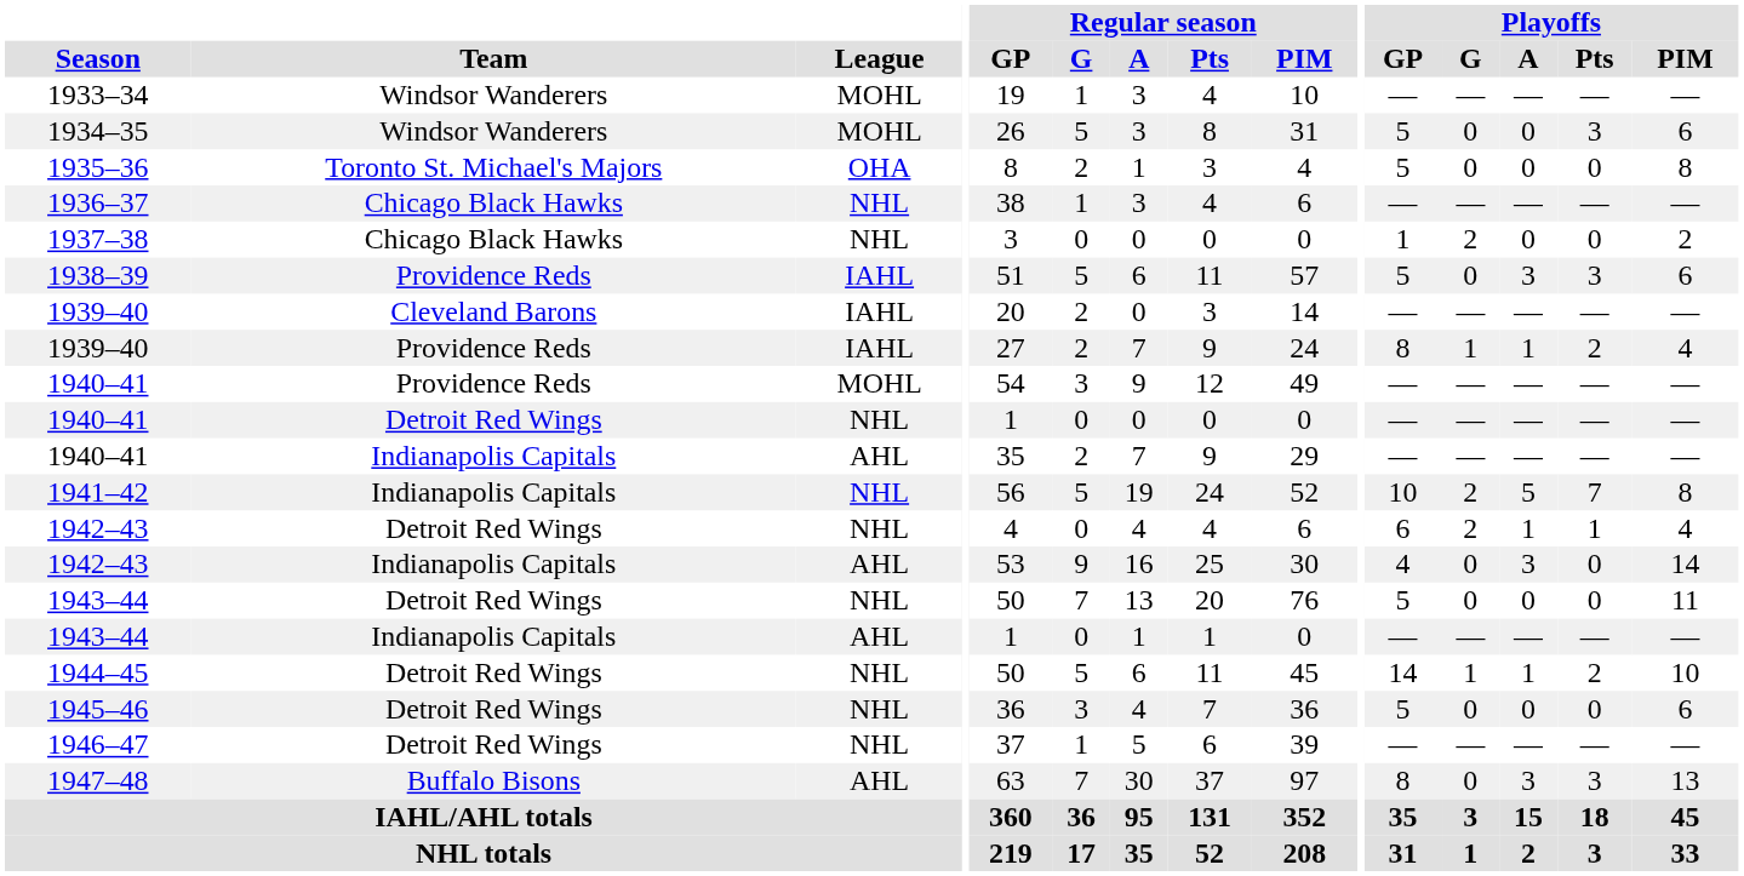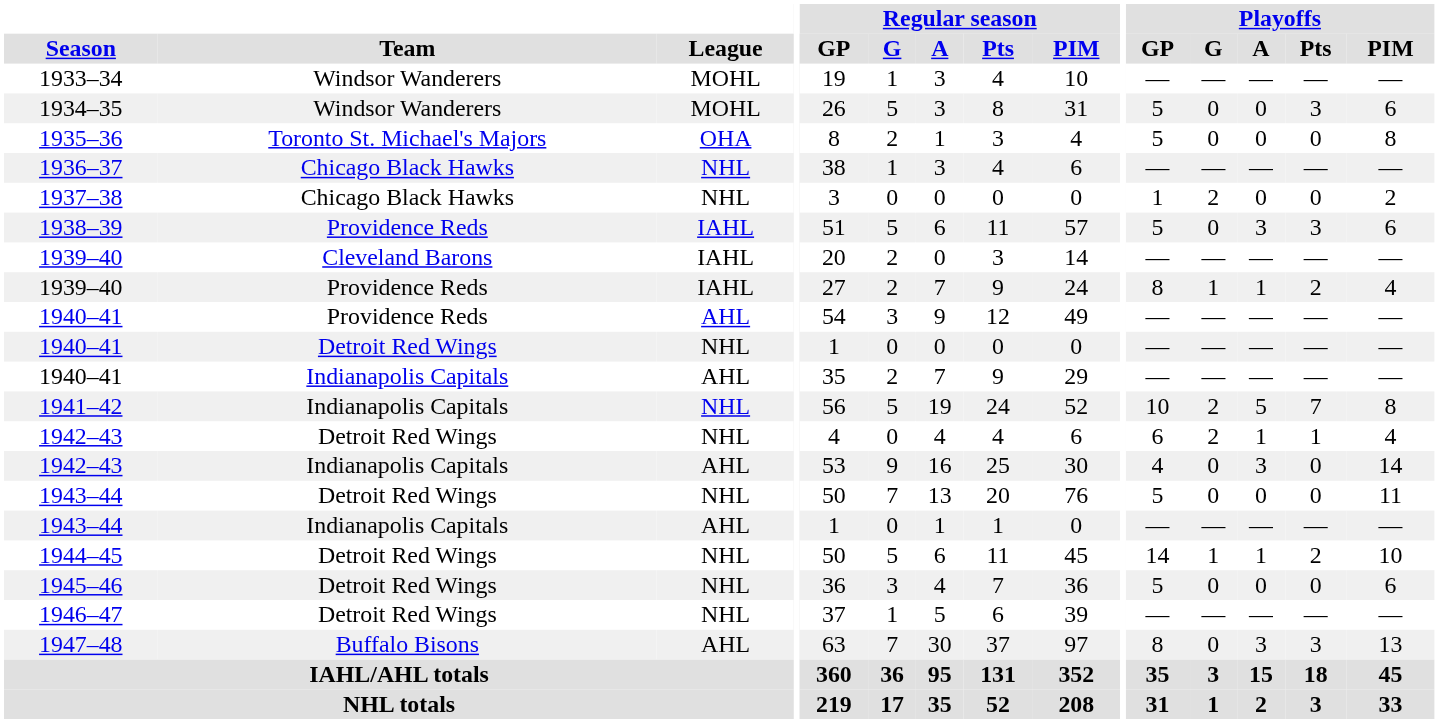1940–41 / Providence Reds | League: MOHL -> AHL
